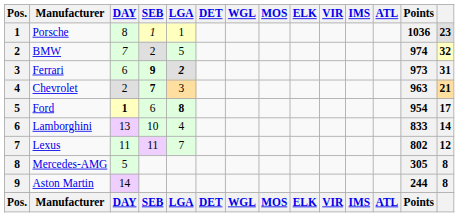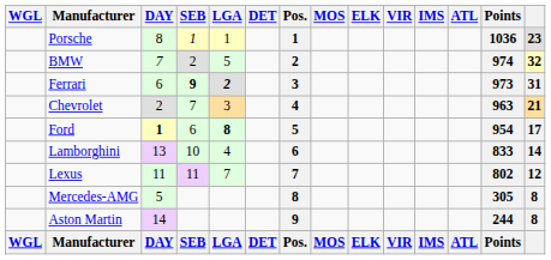columns swapped: Pos. <-> WGL
Chevrolet | SEB: bold -> normal
